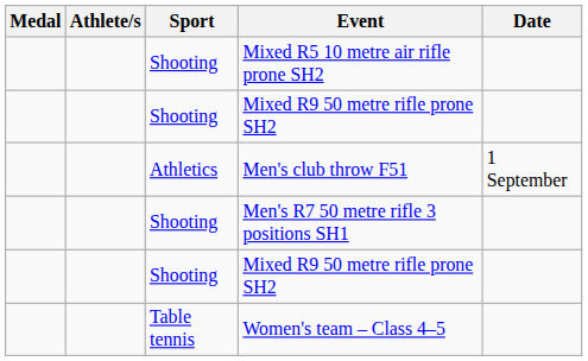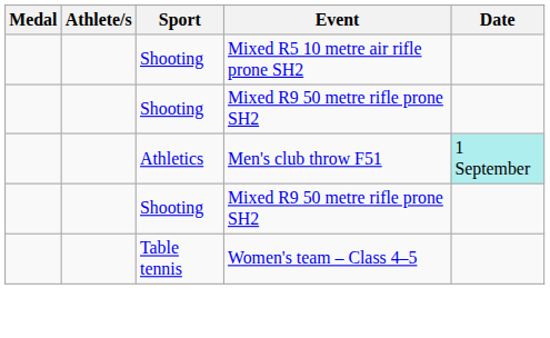Men's club throw F51 | Date: no background -> paleturquoise background
- row: Shooting | Men's R7 50 metre rifle 3 positions SH1
